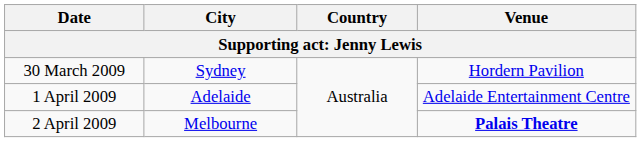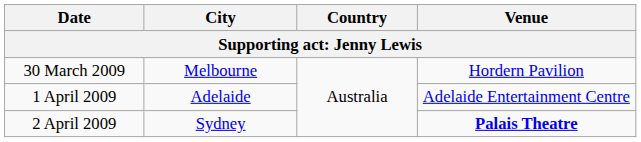30 March 2009 | City: Sydney -> Melbourne
2 April 2009 | City: Melbourne -> Sydney
